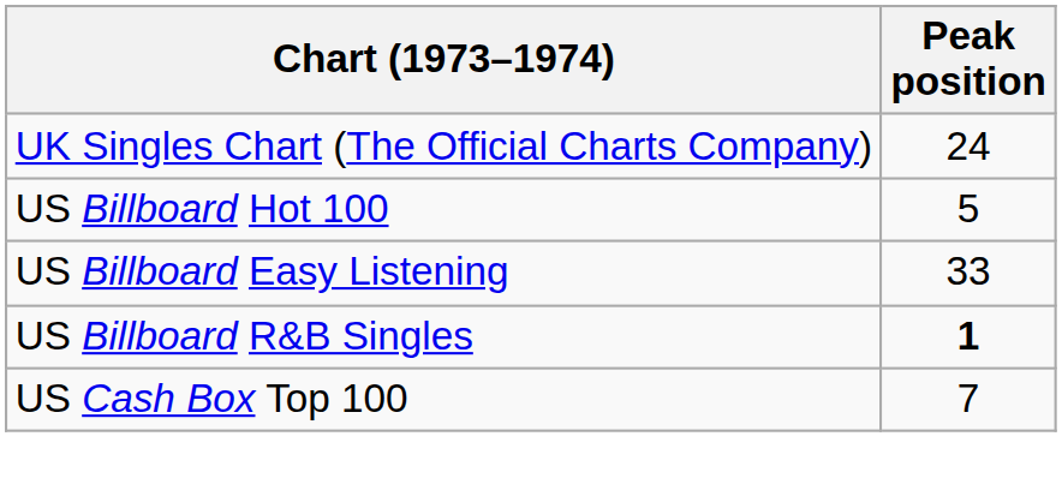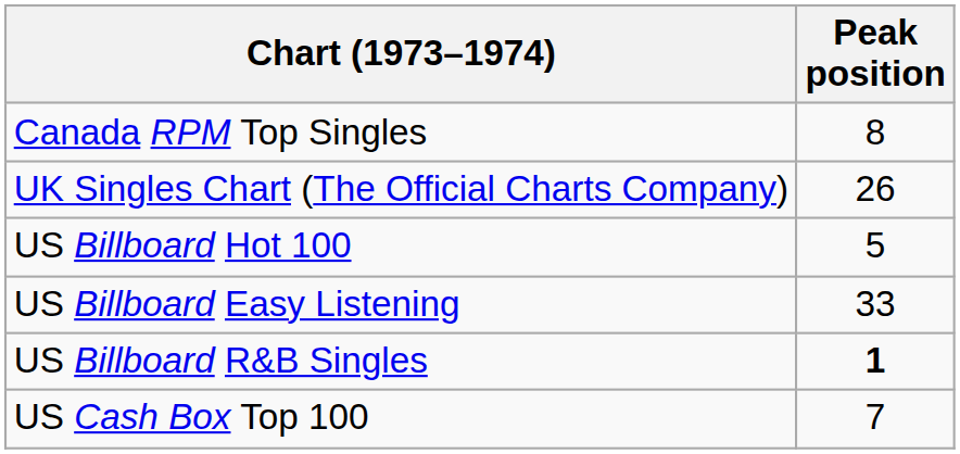+ row: Canada RPM Top Singles | 8
UK Singles Chart (The Official Charts Company) | Peak position: 24 -> 26
